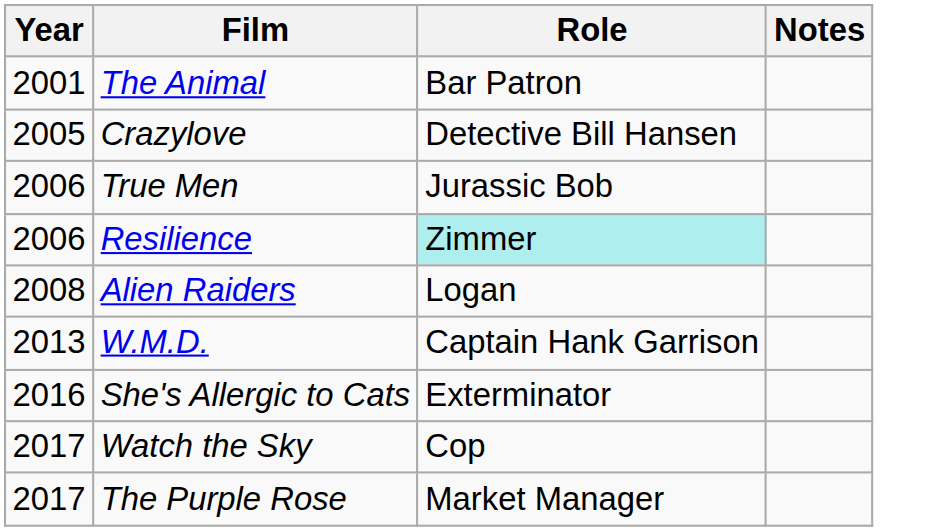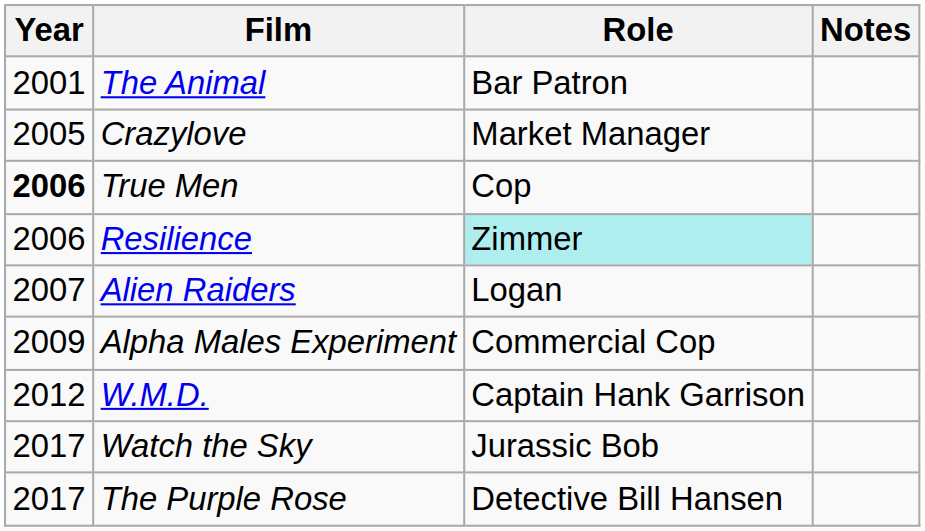Crazylove | Role: Detective Bill Hansen -> Market Manager
True Men | Year: normal -> bold
True Men | Role: Jurassic Bob -> Cop
Alien Raiders | Year: 2008 -> 2007
+ row: 2009 | Alpha Males Experiment | Commercial Cop
W.M.D. | Year: 2013 -> 2012
- row: 2016 | She's Allergic to Cats | Exterminator
Watch the Sky | Role: Cop -> Jurassic Bob
The Purple Rose | Role: Market Manager -> Detective Bill Hansen
